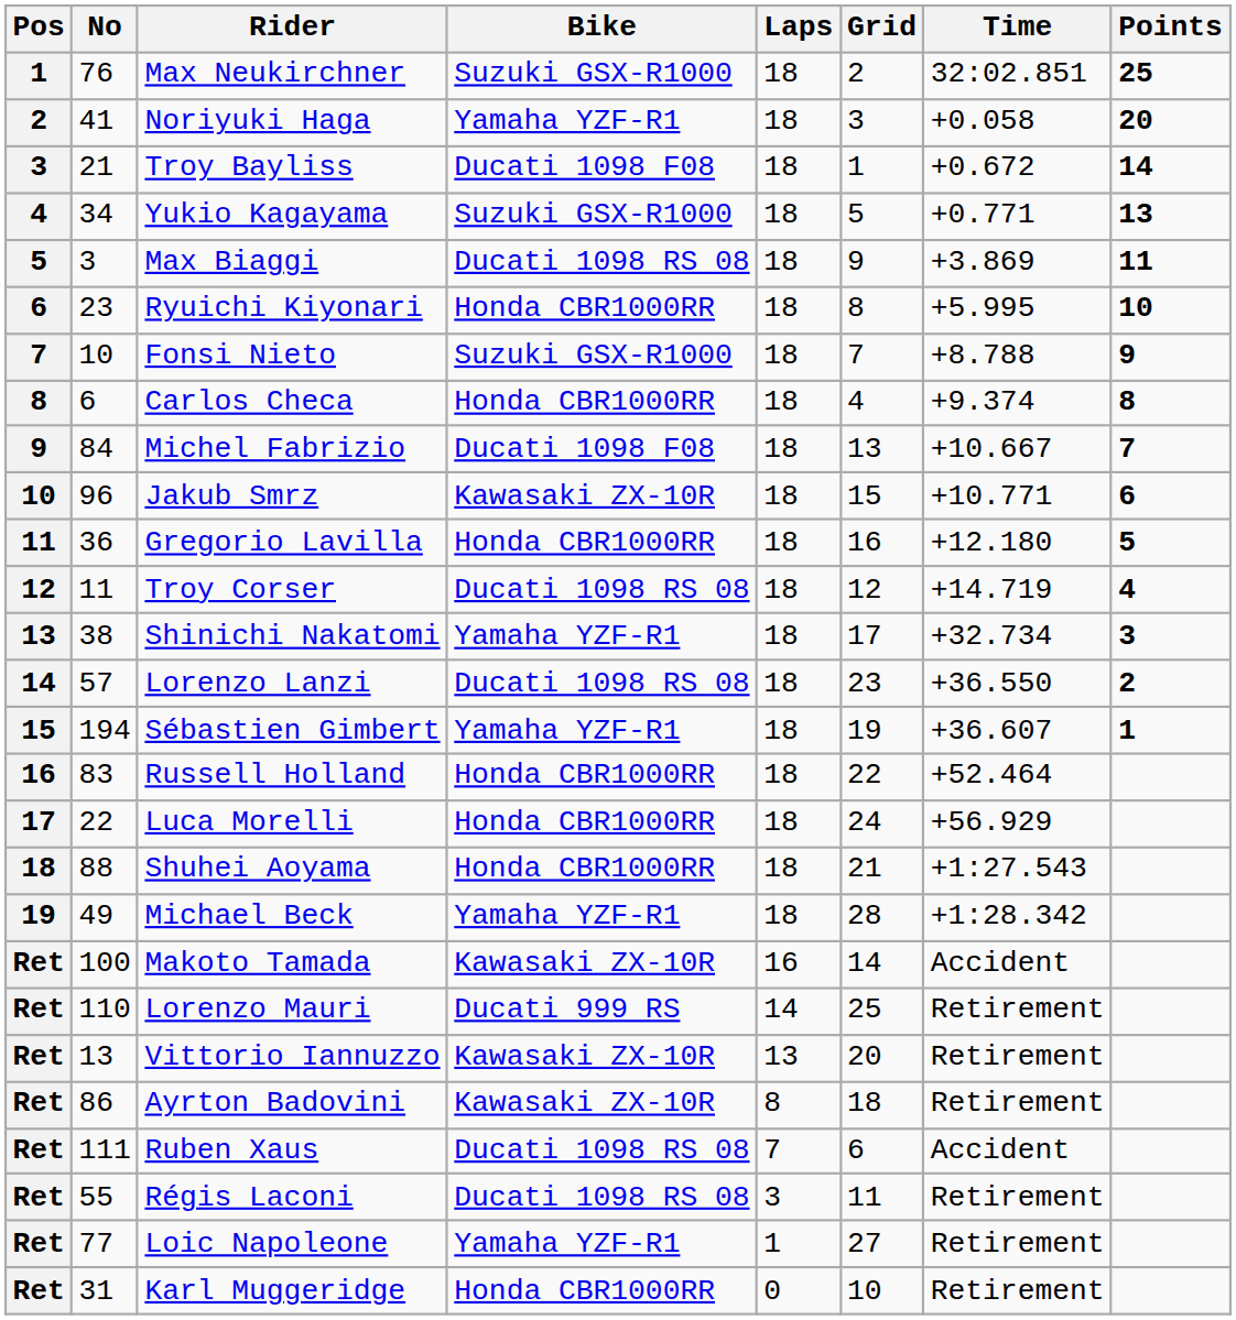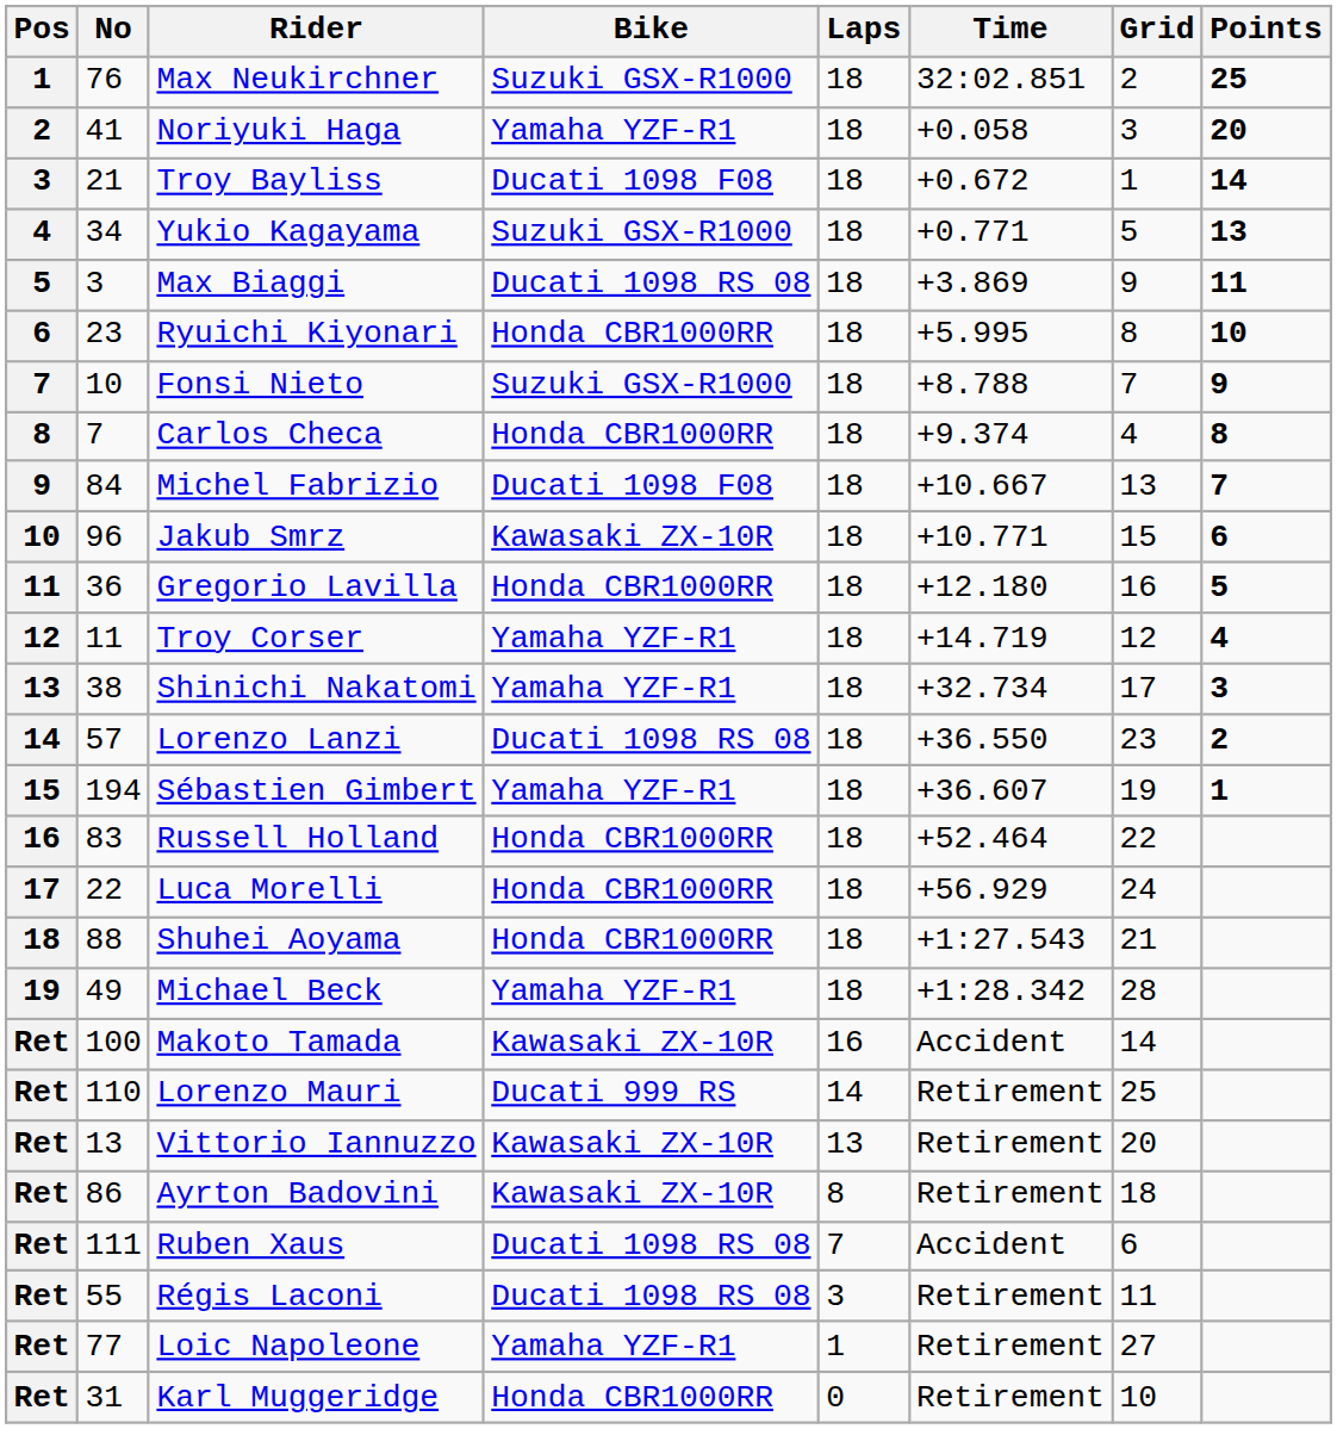columns swapped: Time <-> Grid
Carlos Checa | No: 6 -> 7
Troy Corser | Bike: Ducati 1098 RS 08 -> Yamaha YZF-R1
